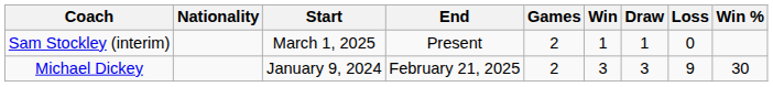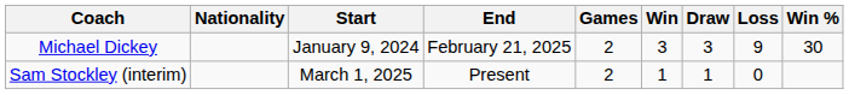rows swapped: Michael Dickey <-> Sam Stockley (interim)
